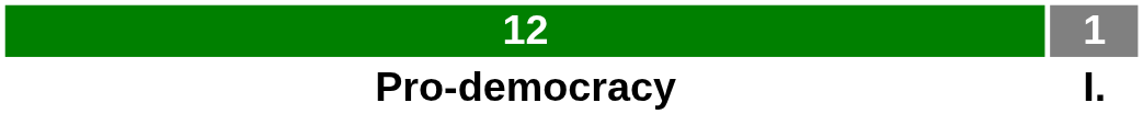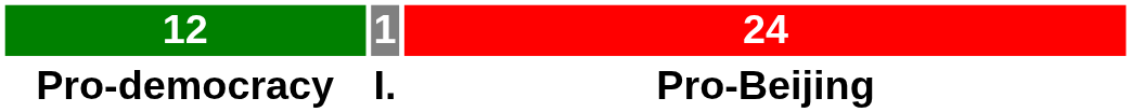+ column: 24 | Pro-Beijing
